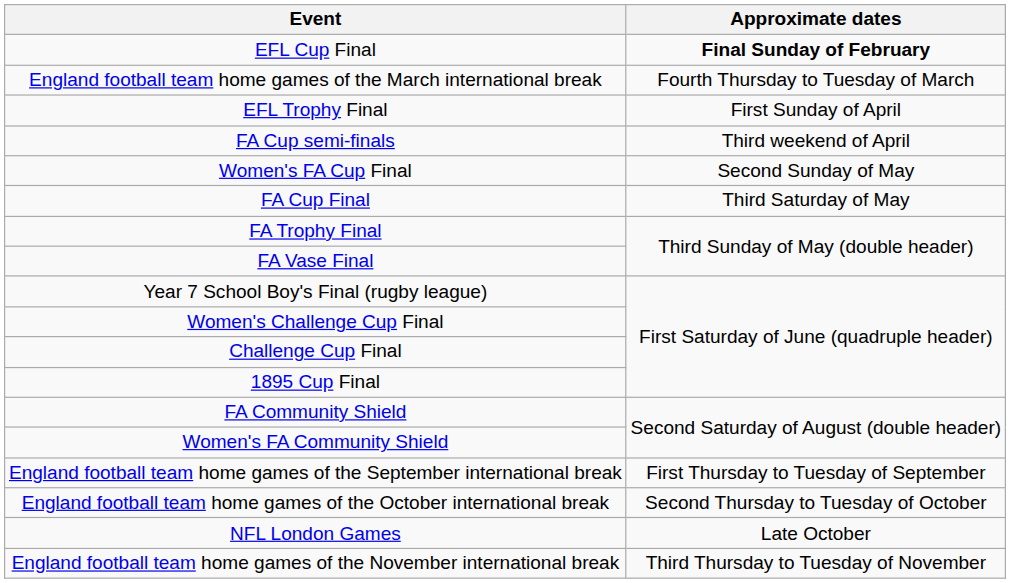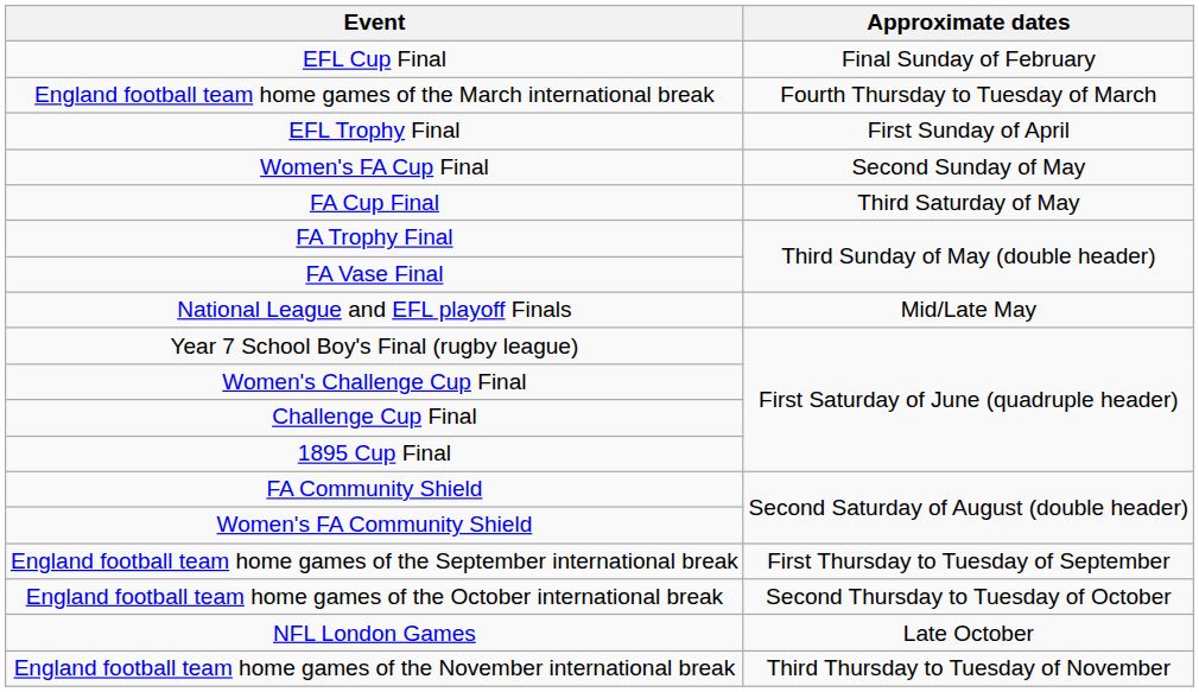EFL Cup Final | Approximate dates: bold -> normal
- row: FA Cup semi-finals | Third weekend of April
+ row: National League and EFL playoff Finals | Mid/Late May
